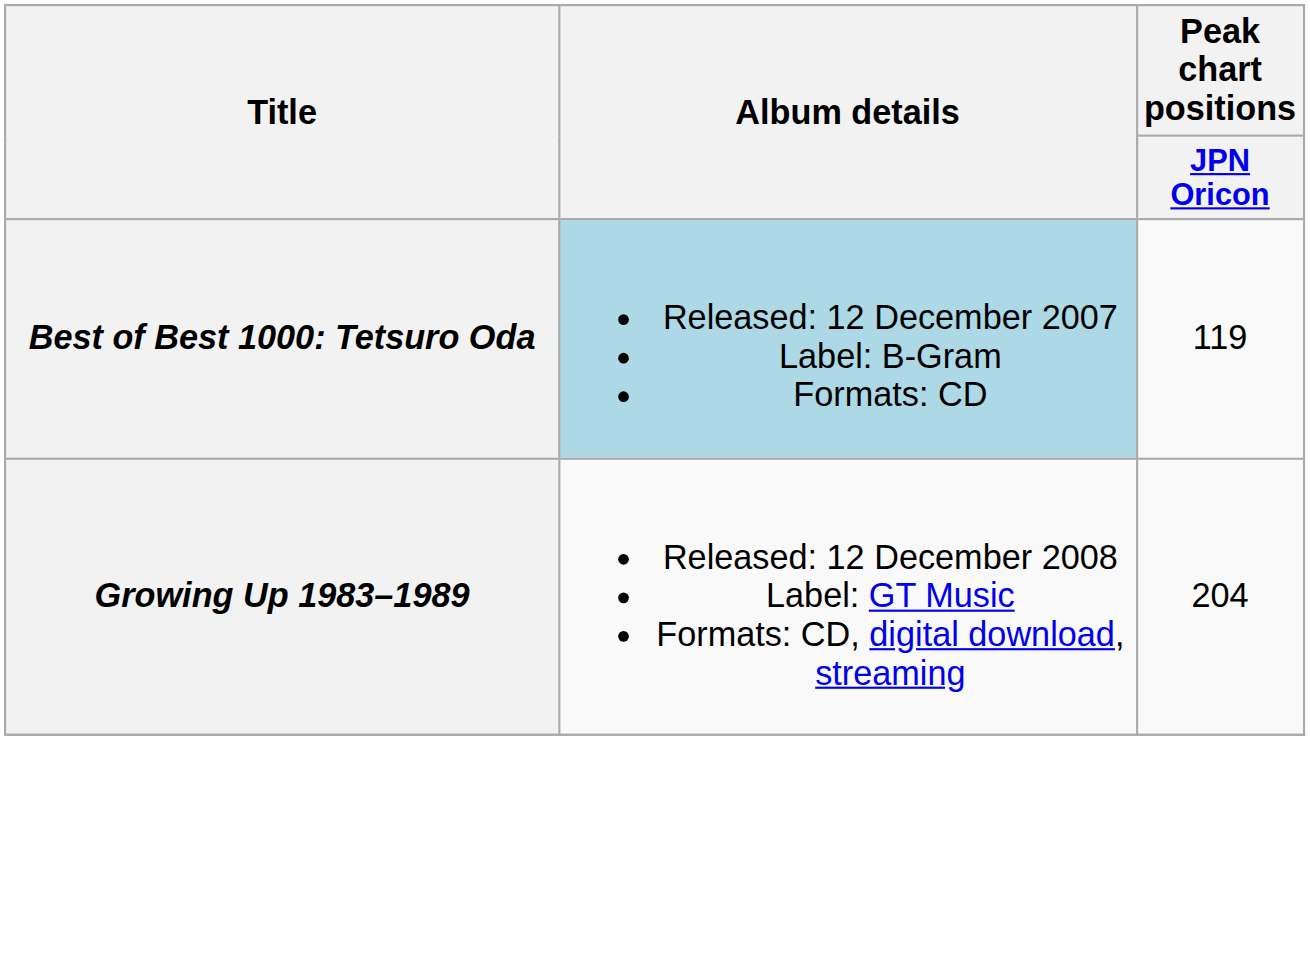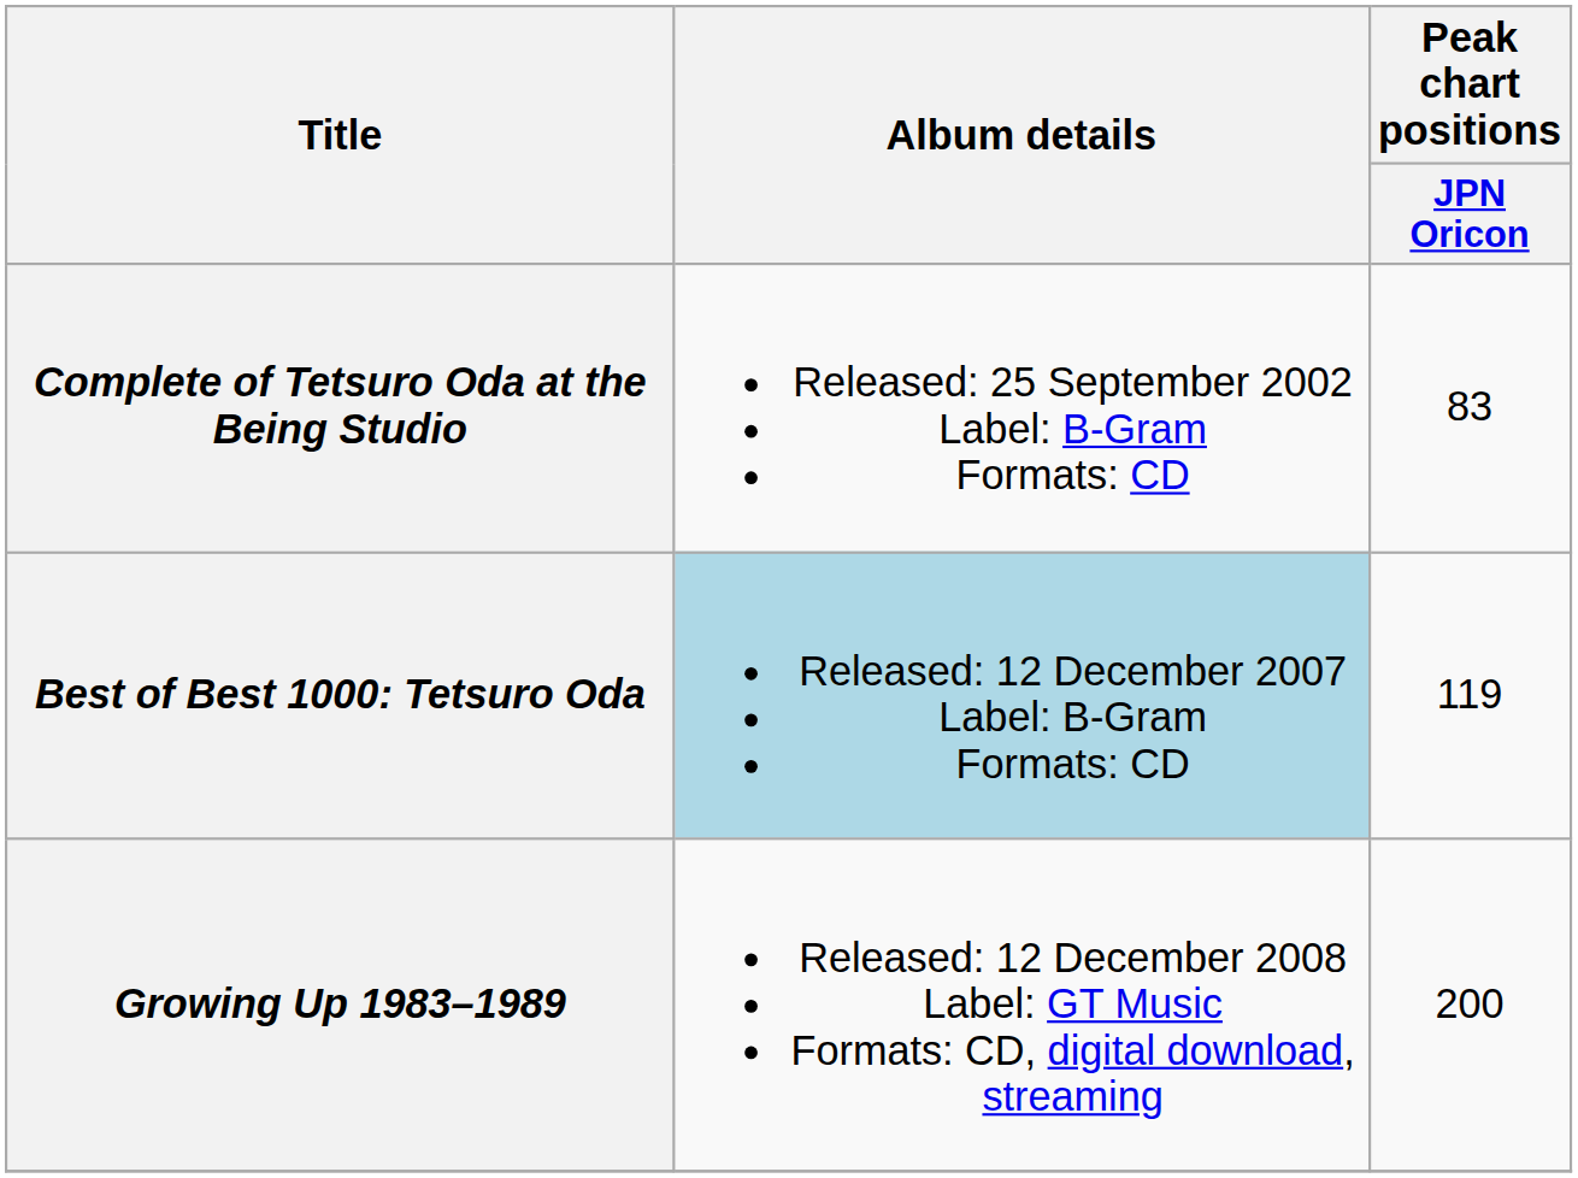+ row: Complete of Tetsuro Oda at the Being Studio | Released: 25 September 2002 Label: B-Gram Formats: CD | 83
Growing Up 1983–1989 | Peak chart positions / JPN Oricon: 204 -> 200
